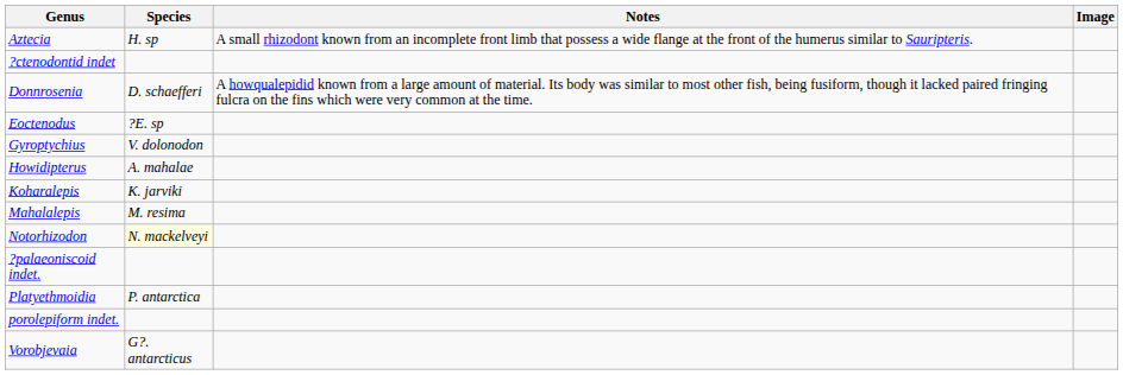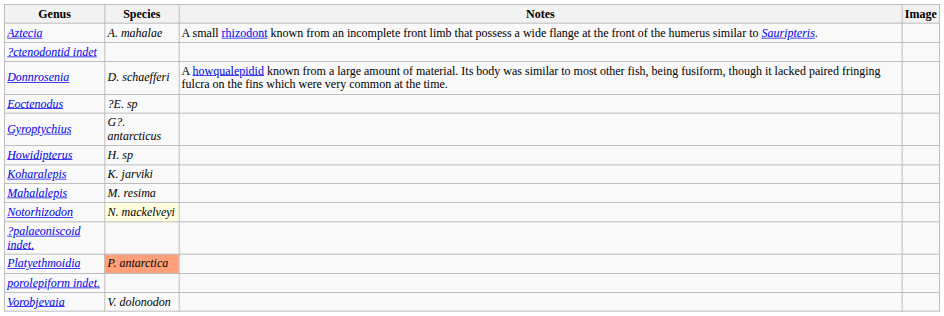Aztecia | Species: H. sp -> A. mahalae
Gyroptychius | Species: V. dolonodon -> G?. antarcticus
Howidipterus | Species: A. mahalae -> H. sp
Platyethmoidia | Species: no background -> lightsalmon background
Vorobjevaia | Species: G?. antarcticus -> V. dolonodon
